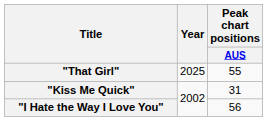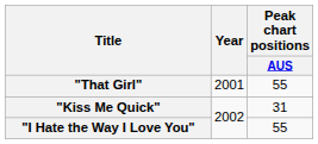"That Girl" | Year: 2025 -> 2001
"I Hate the Way I Love You" | Peak chart positions / AUS: 56 -> 55
